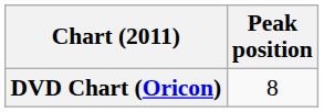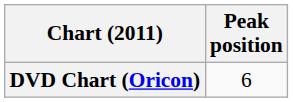DVD Chart (Oricon) | Peak position: 8 -> 6
